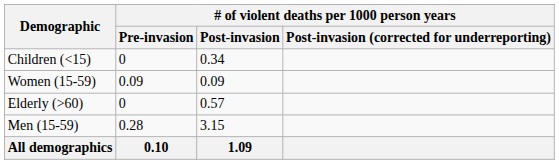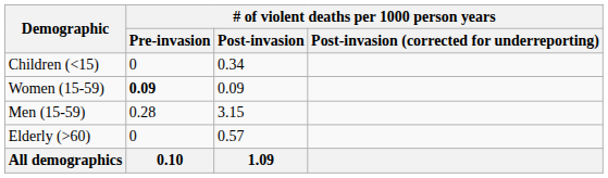Women (15-59) | # of violent deaths per 1000 person years / Pre-invasion: normal -> bold
rows swapped: Men (15-59) <-> Elderly (>60)
